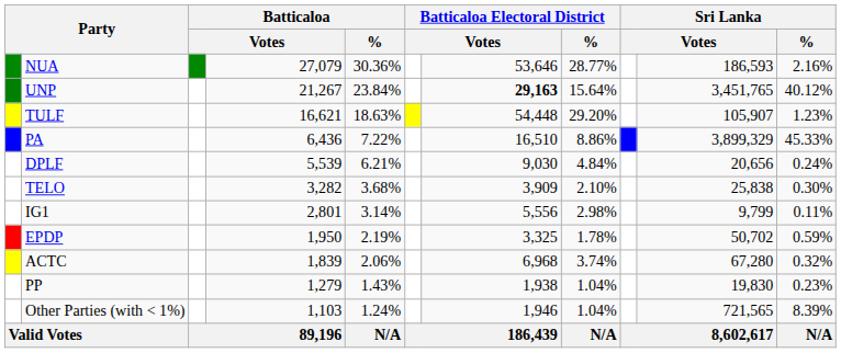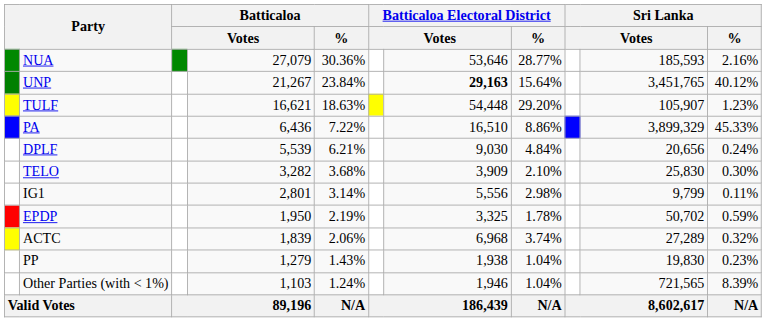NUA | column 10: 186,593 -> 185,593
TELO | column 10: 25,838 -> 25,830
ACTC | column 10: 67,280 -> 27,289
